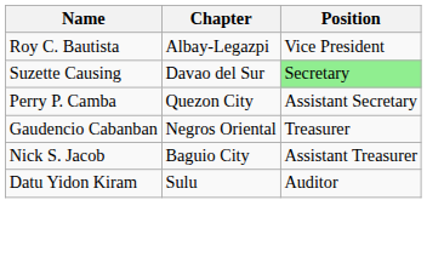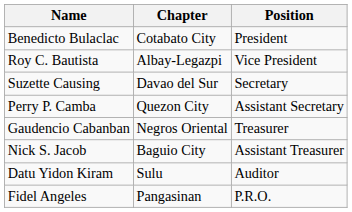+ row: Benedicto Bulaclac | Cotabato City | President
Suzette Causing | Position: lightgreen background -> no background
+ row: Fidel Angeles | Pangasinan | P.R.O.
